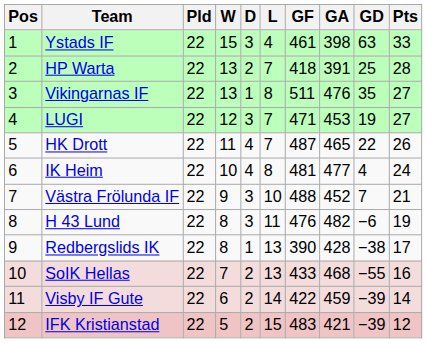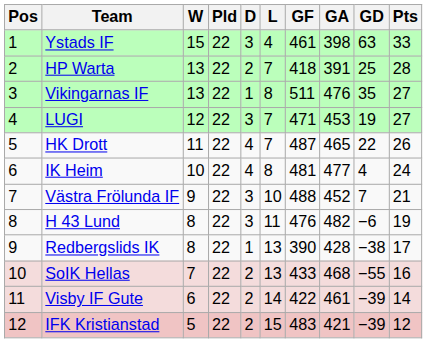columns swapped: Pld <-> W
Visby IF Gute | GA: 459 -> 461
